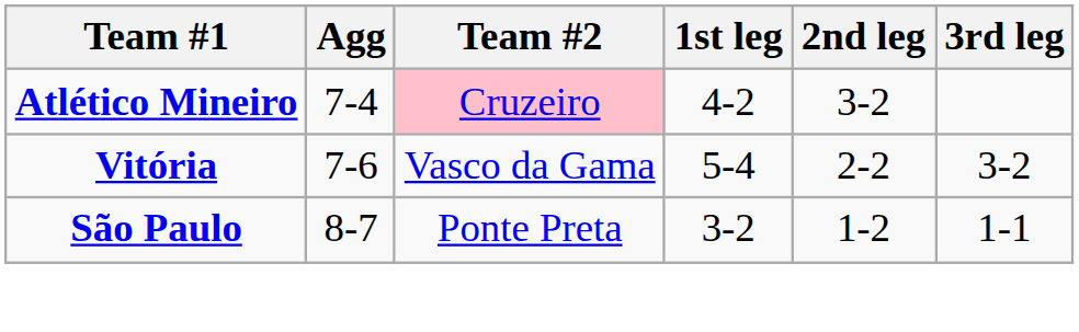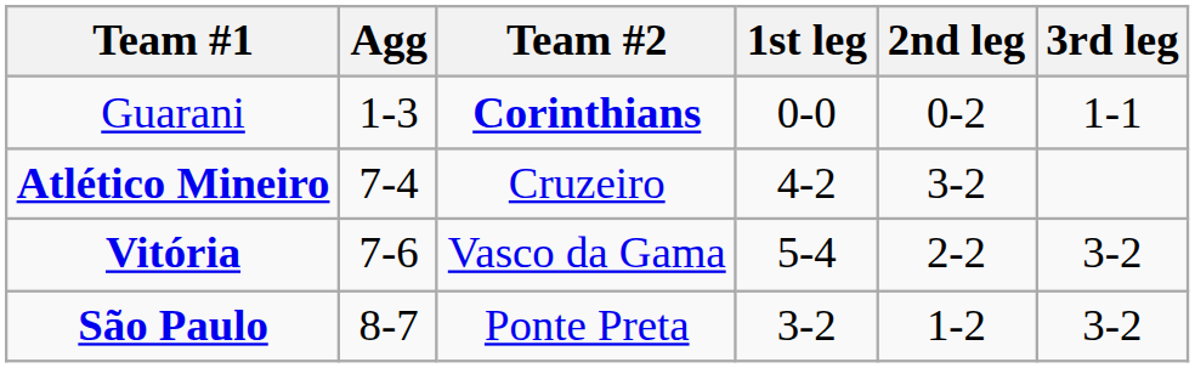+ row: Guarani | 1-3 | Corinthians | 0-0 | 0-2 | 1-1
Atlético Mineiro | Team #2: pink background -> no background
São Paulo | 3rd leg: 1-1 -> 3-2
